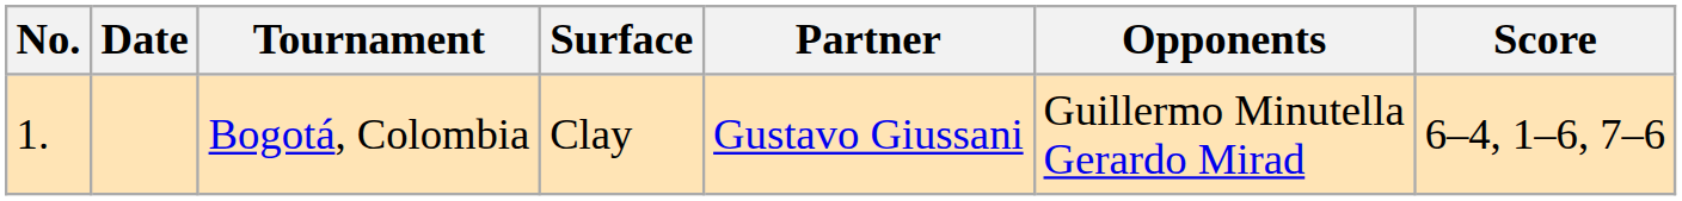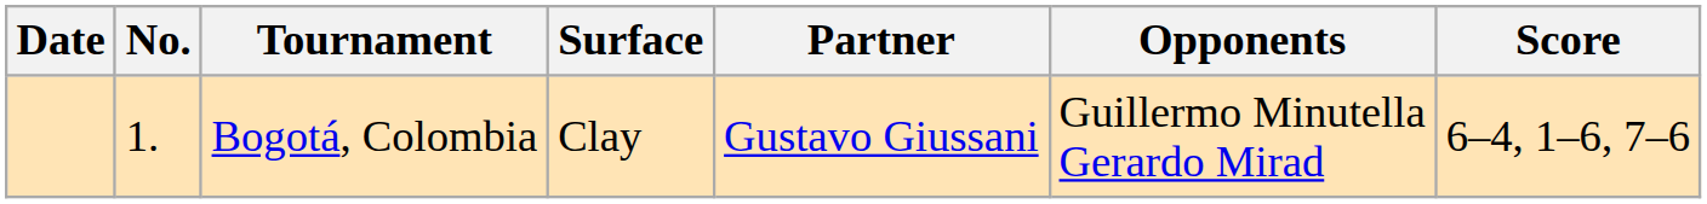columns swapped: No. <-> Date
